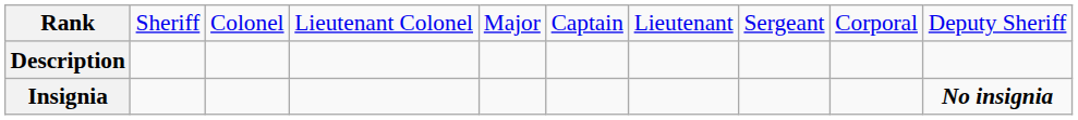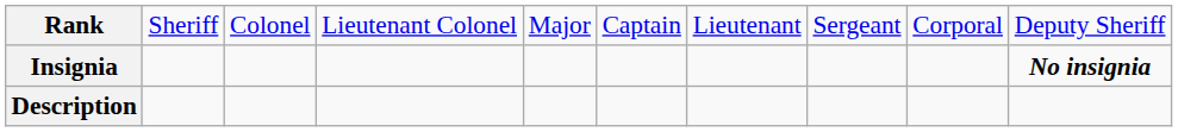rows swapped: Insignia <-> Description
